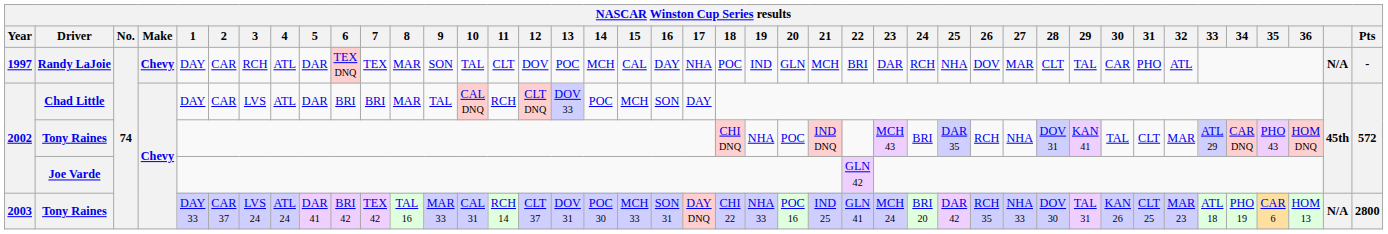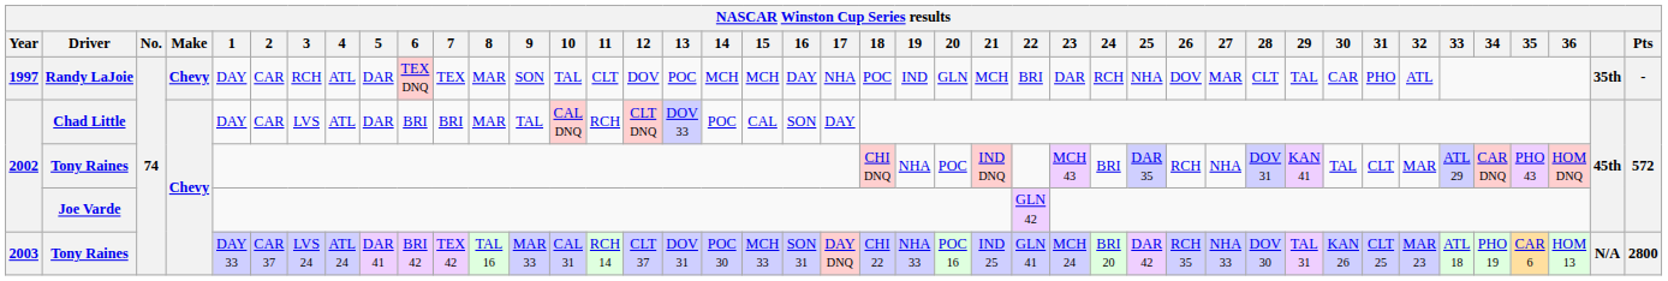Randy LaJoie | 15: CAL -> MCH
Randy LaJoie | column 41: N/A -> 35th
Chad Little | 15: MCH -> CAL
